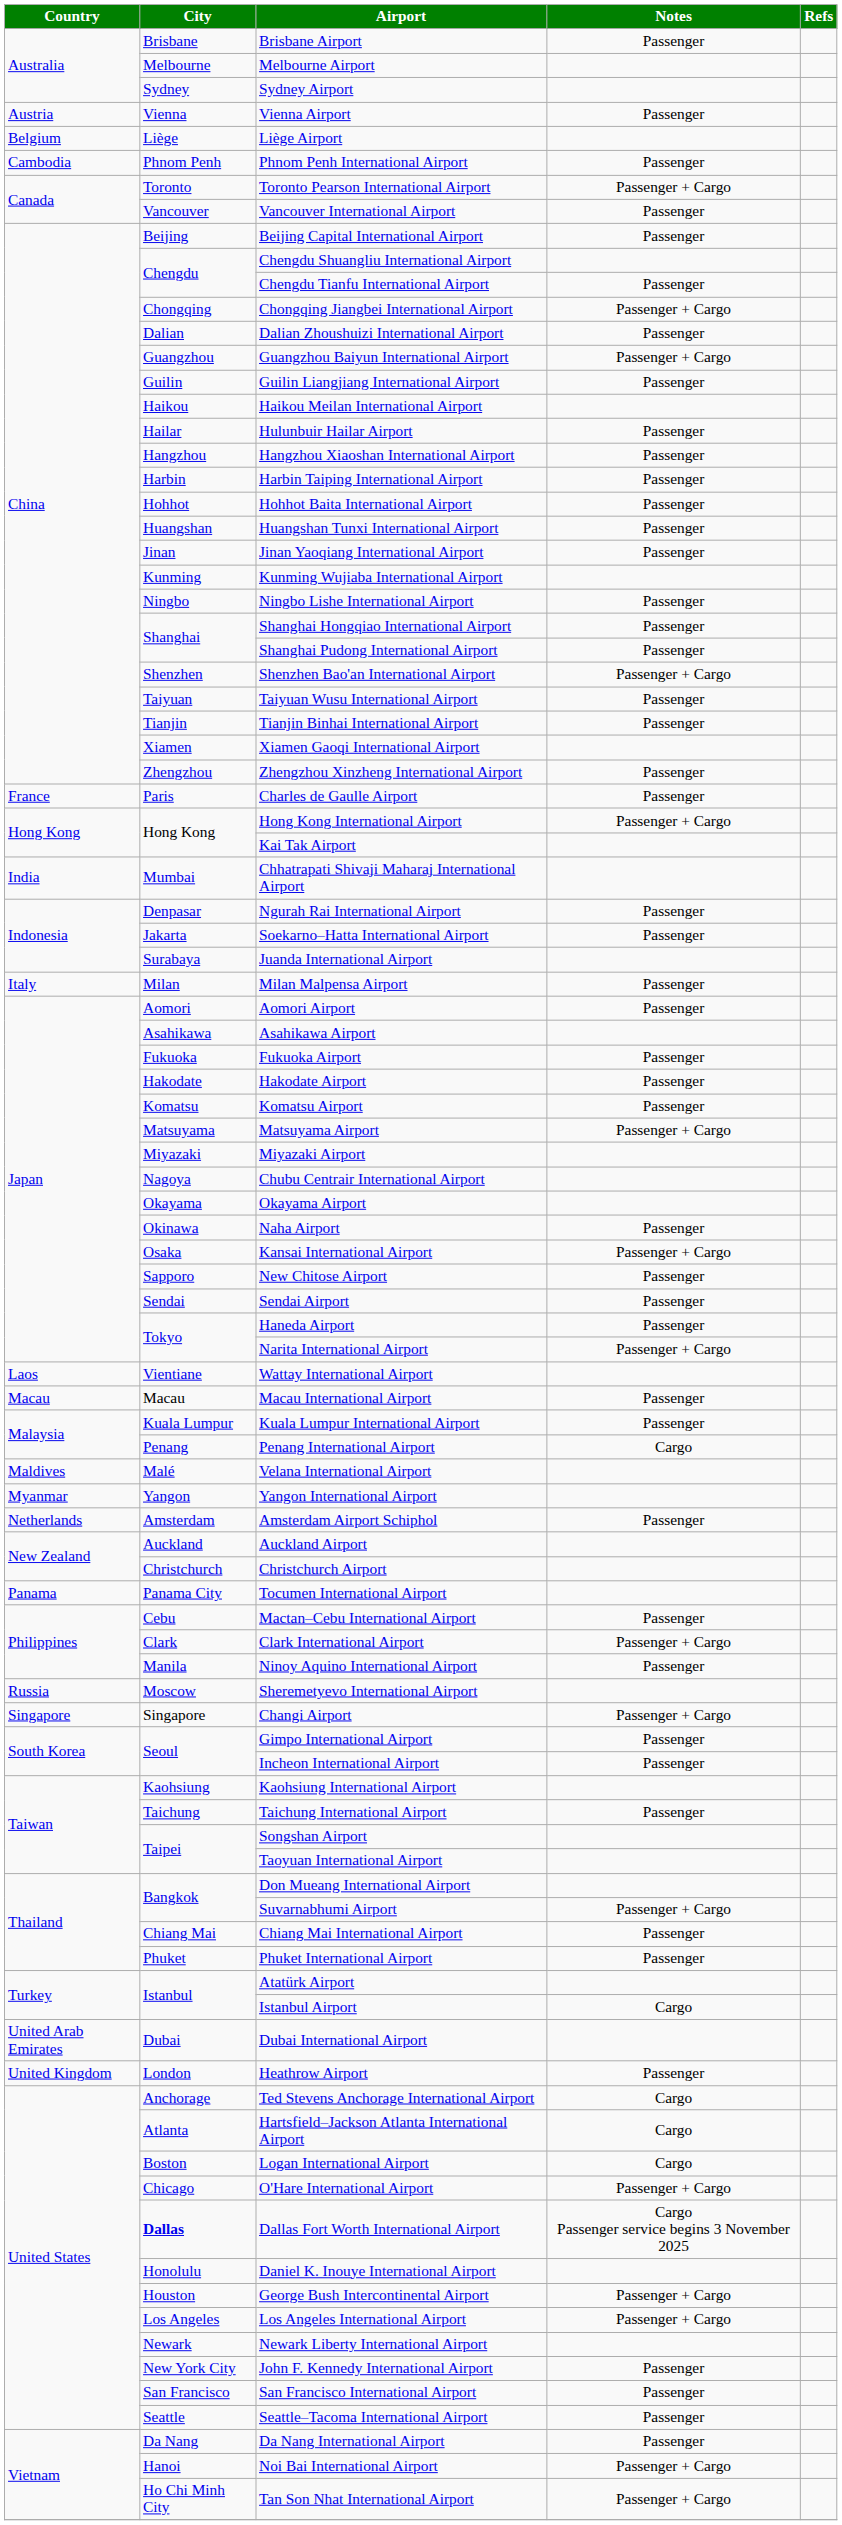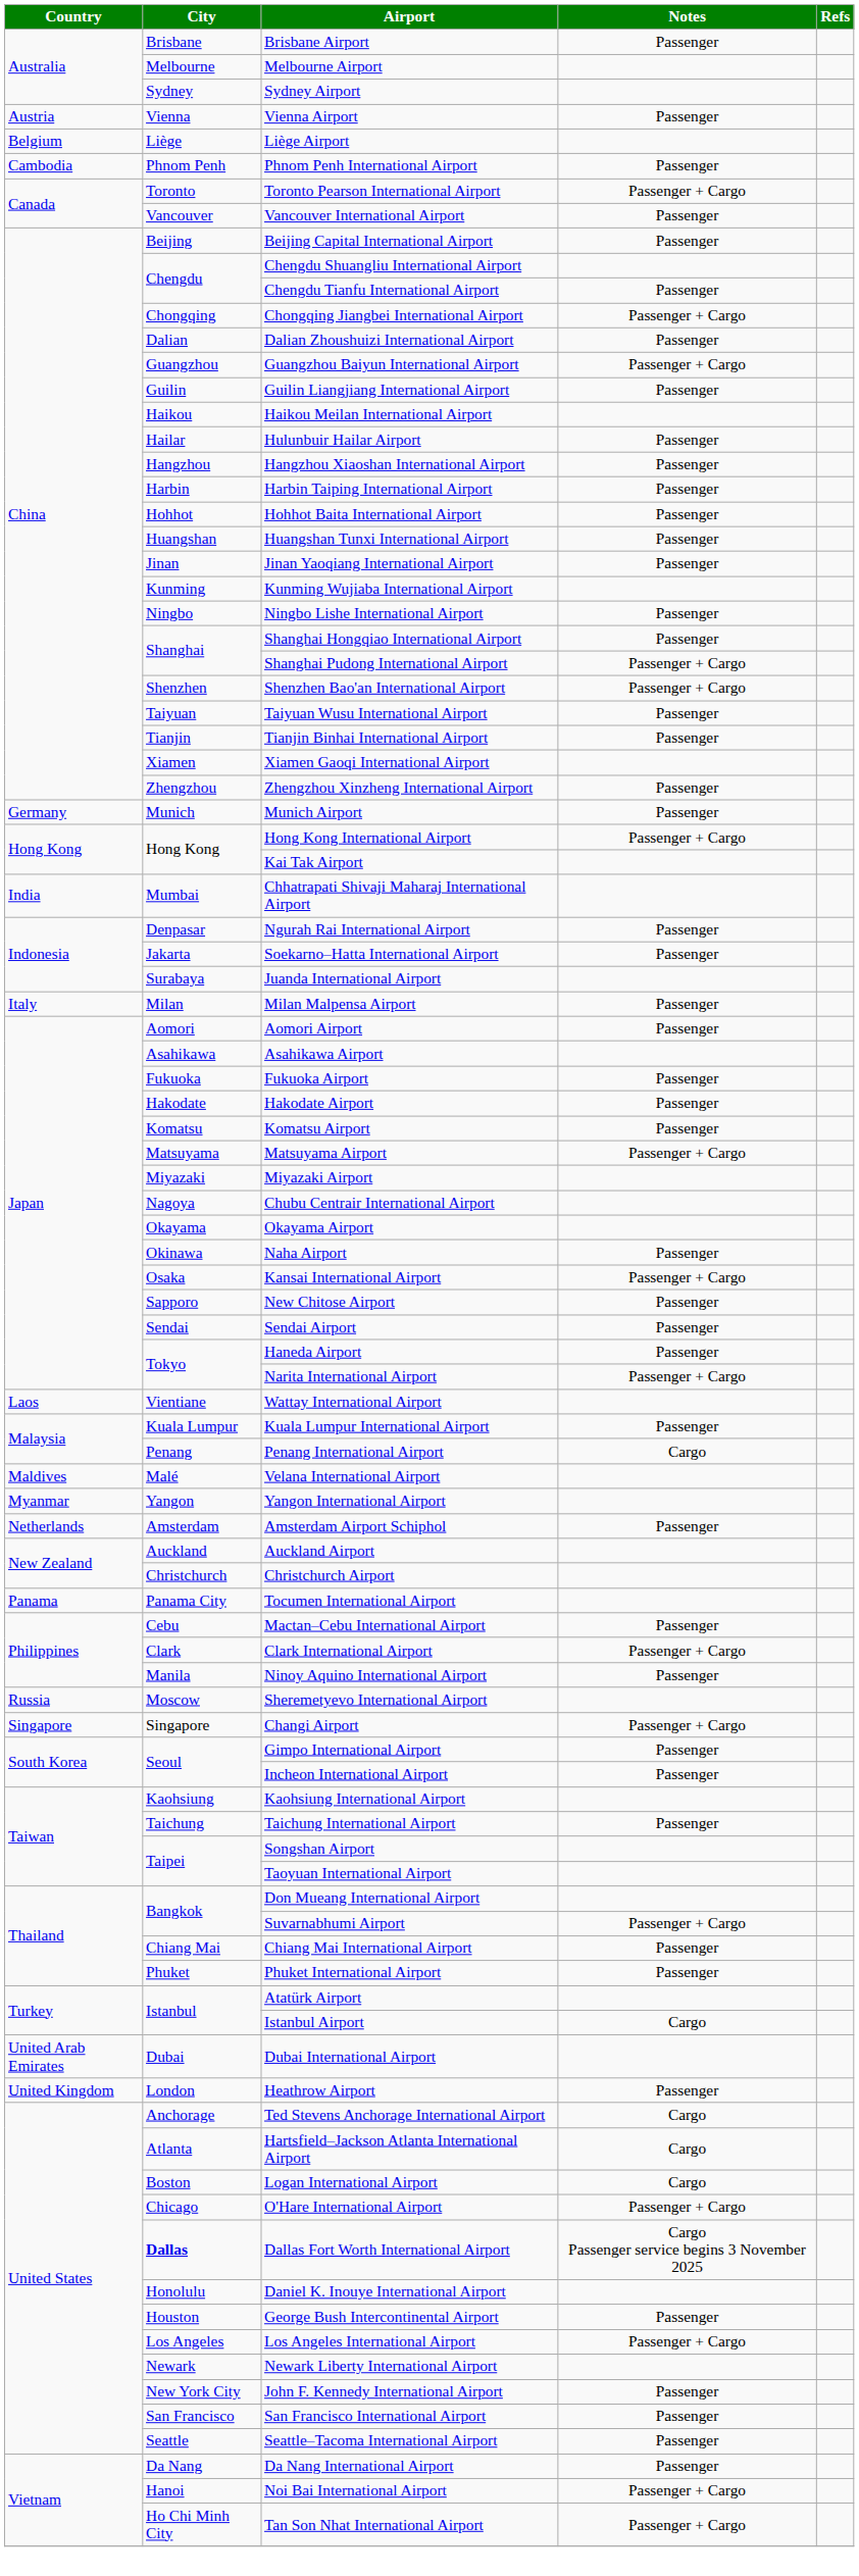Shanghai Pudong International Airport | Notes: Passenger -> Passenger + Cargo
- row: France | Paris | Charles de Gaulle Airport | Passenger
+ row: Germany | Munich | Munich Airport | Passenger
- row: Macau | Macau | Macau International Airport | Passenger
George Bush Intercontinental Airport | Notes: Passenger + Cargo -> Passenger
